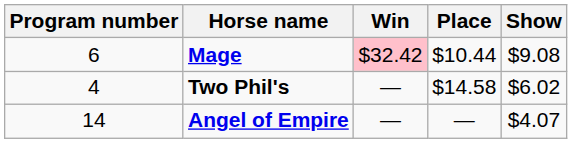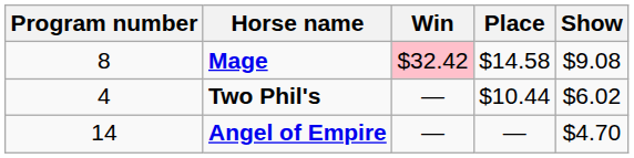Mage | Program number: 6 -> 8
Mage | Place: $10.44 -> $14.58
Two Phil's | Place: $14.58 -> $10.44
Angel of Empire | Show: $4.07 -> $4.70
